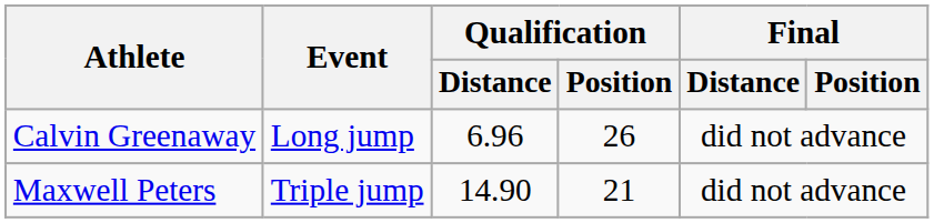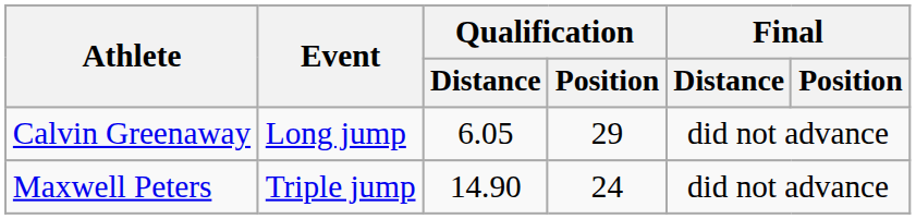Calvin Greenaway | Qualification / Distance: 6.96 -> 6.05
Calvin Greenaway | Qualification / Position: 26 -> 29
Maxwell Peters | Qualification / Position: 21 -> 24
